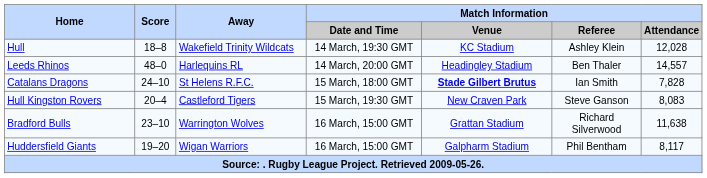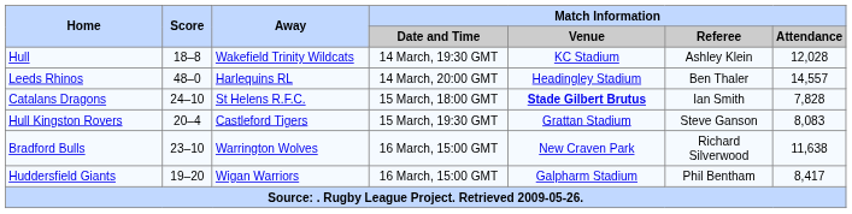Hull Kingston Rovers | Match Information / Venue: New Craven Park -> Grattan Stadium
Bradford Bulls | Match Information / Venue: Grattan Stadium -> New Craven Park
Huddersfield Giants | Match Information / Attendance: 8,117 -> 8,417
